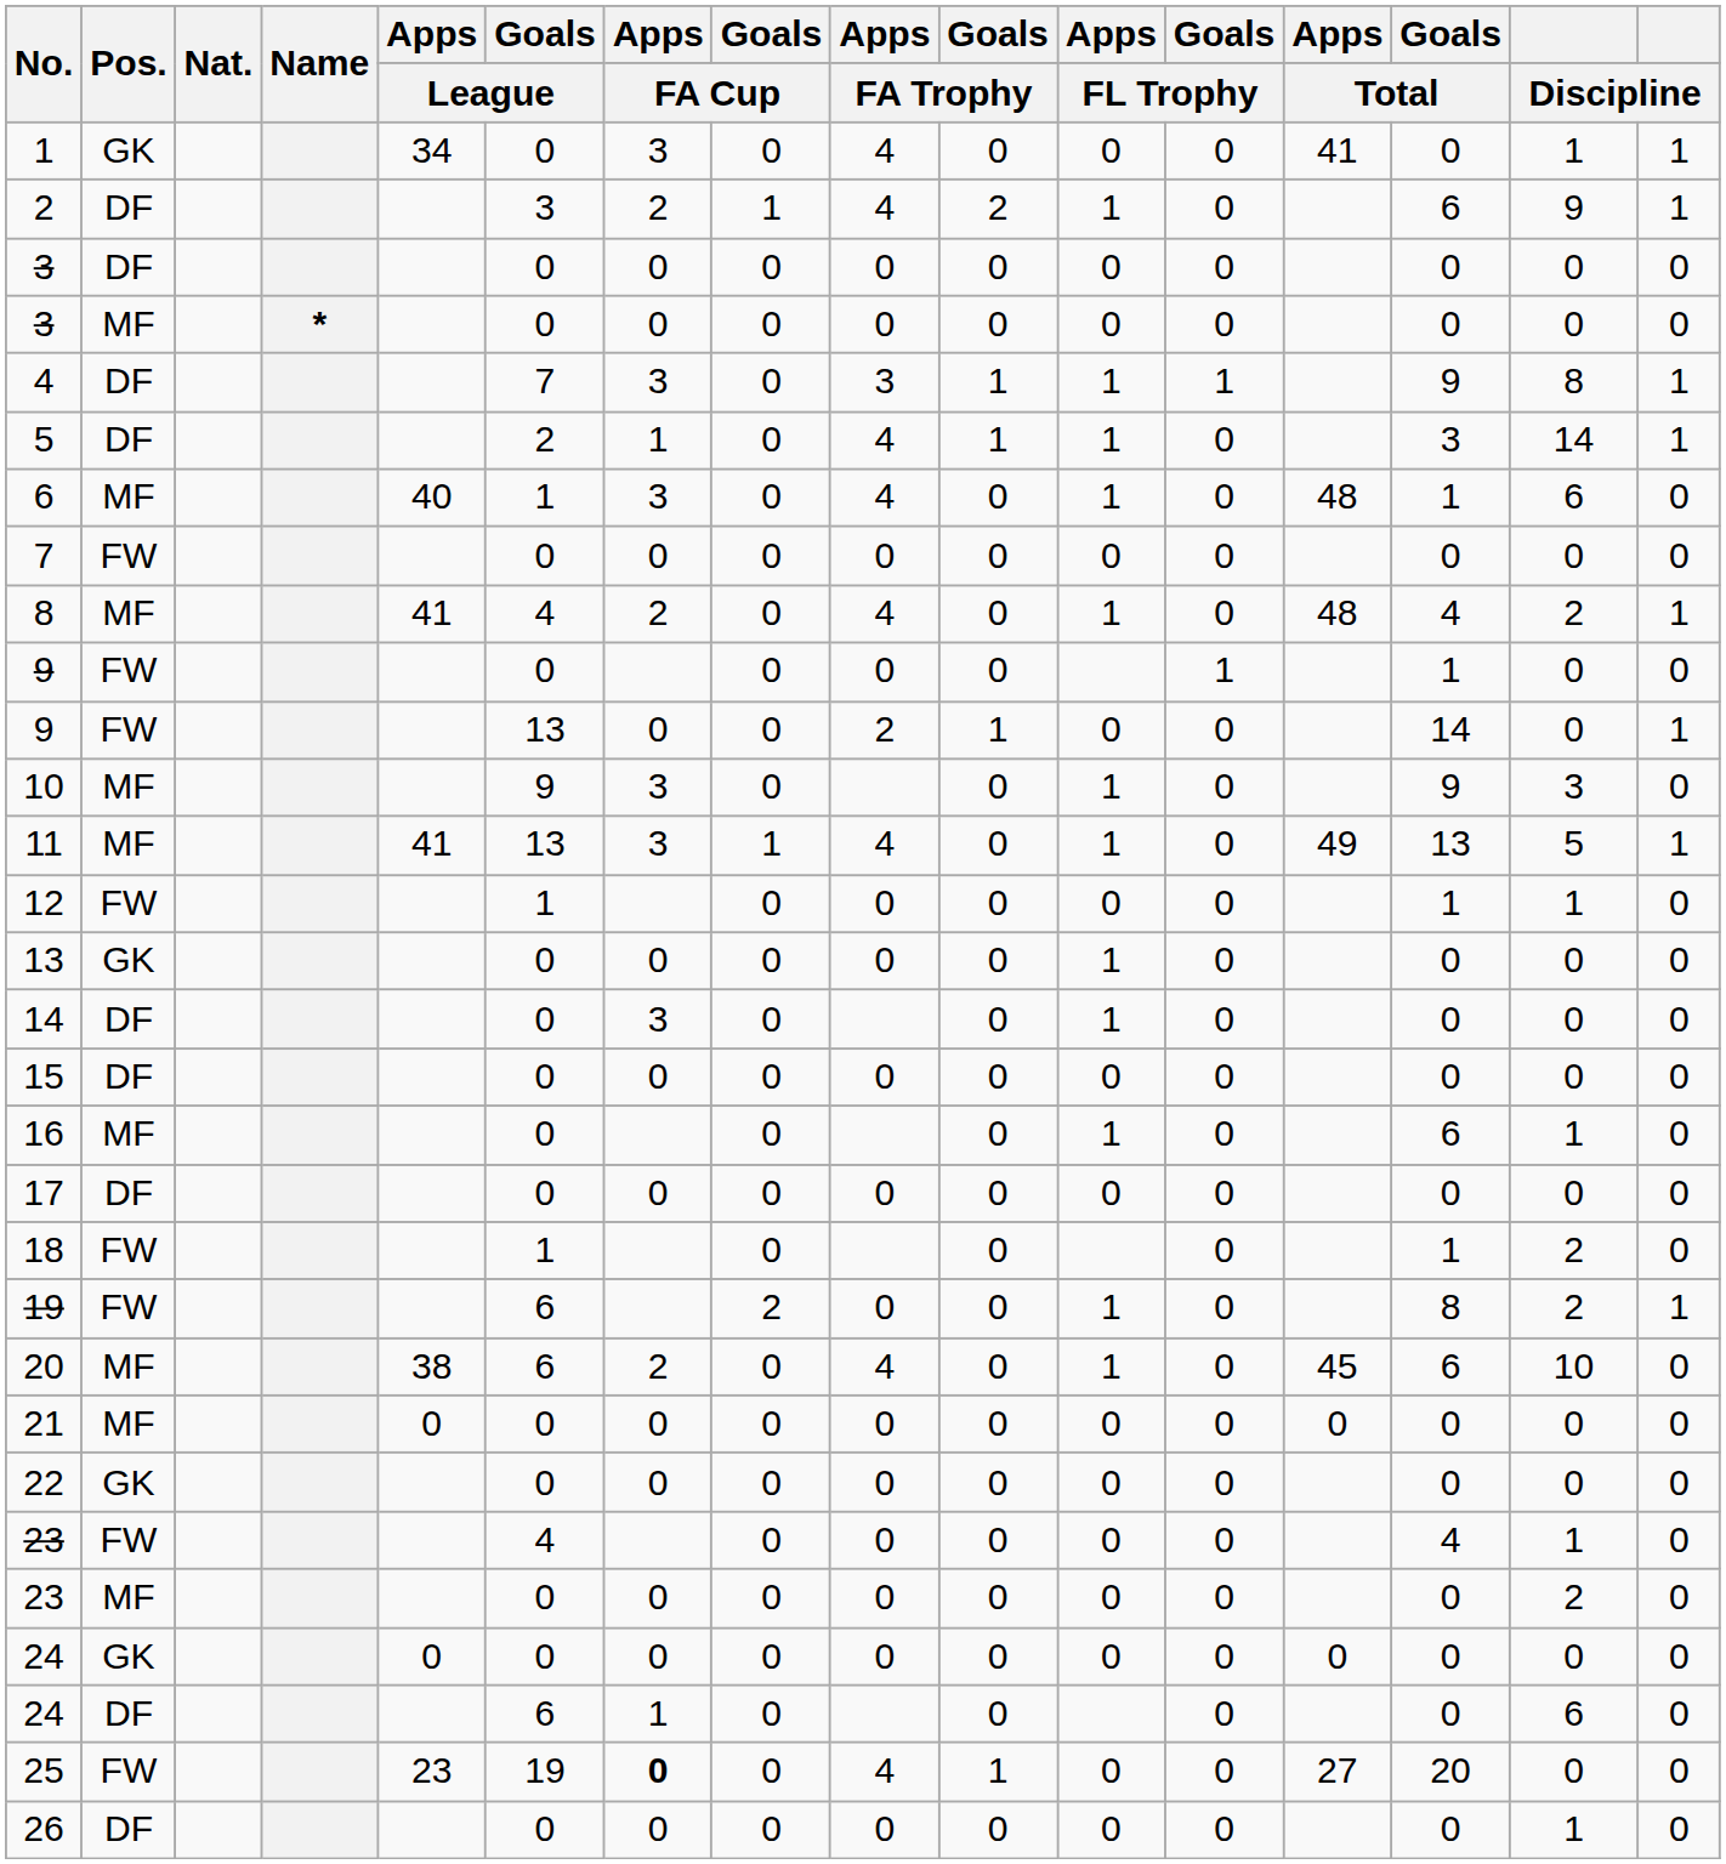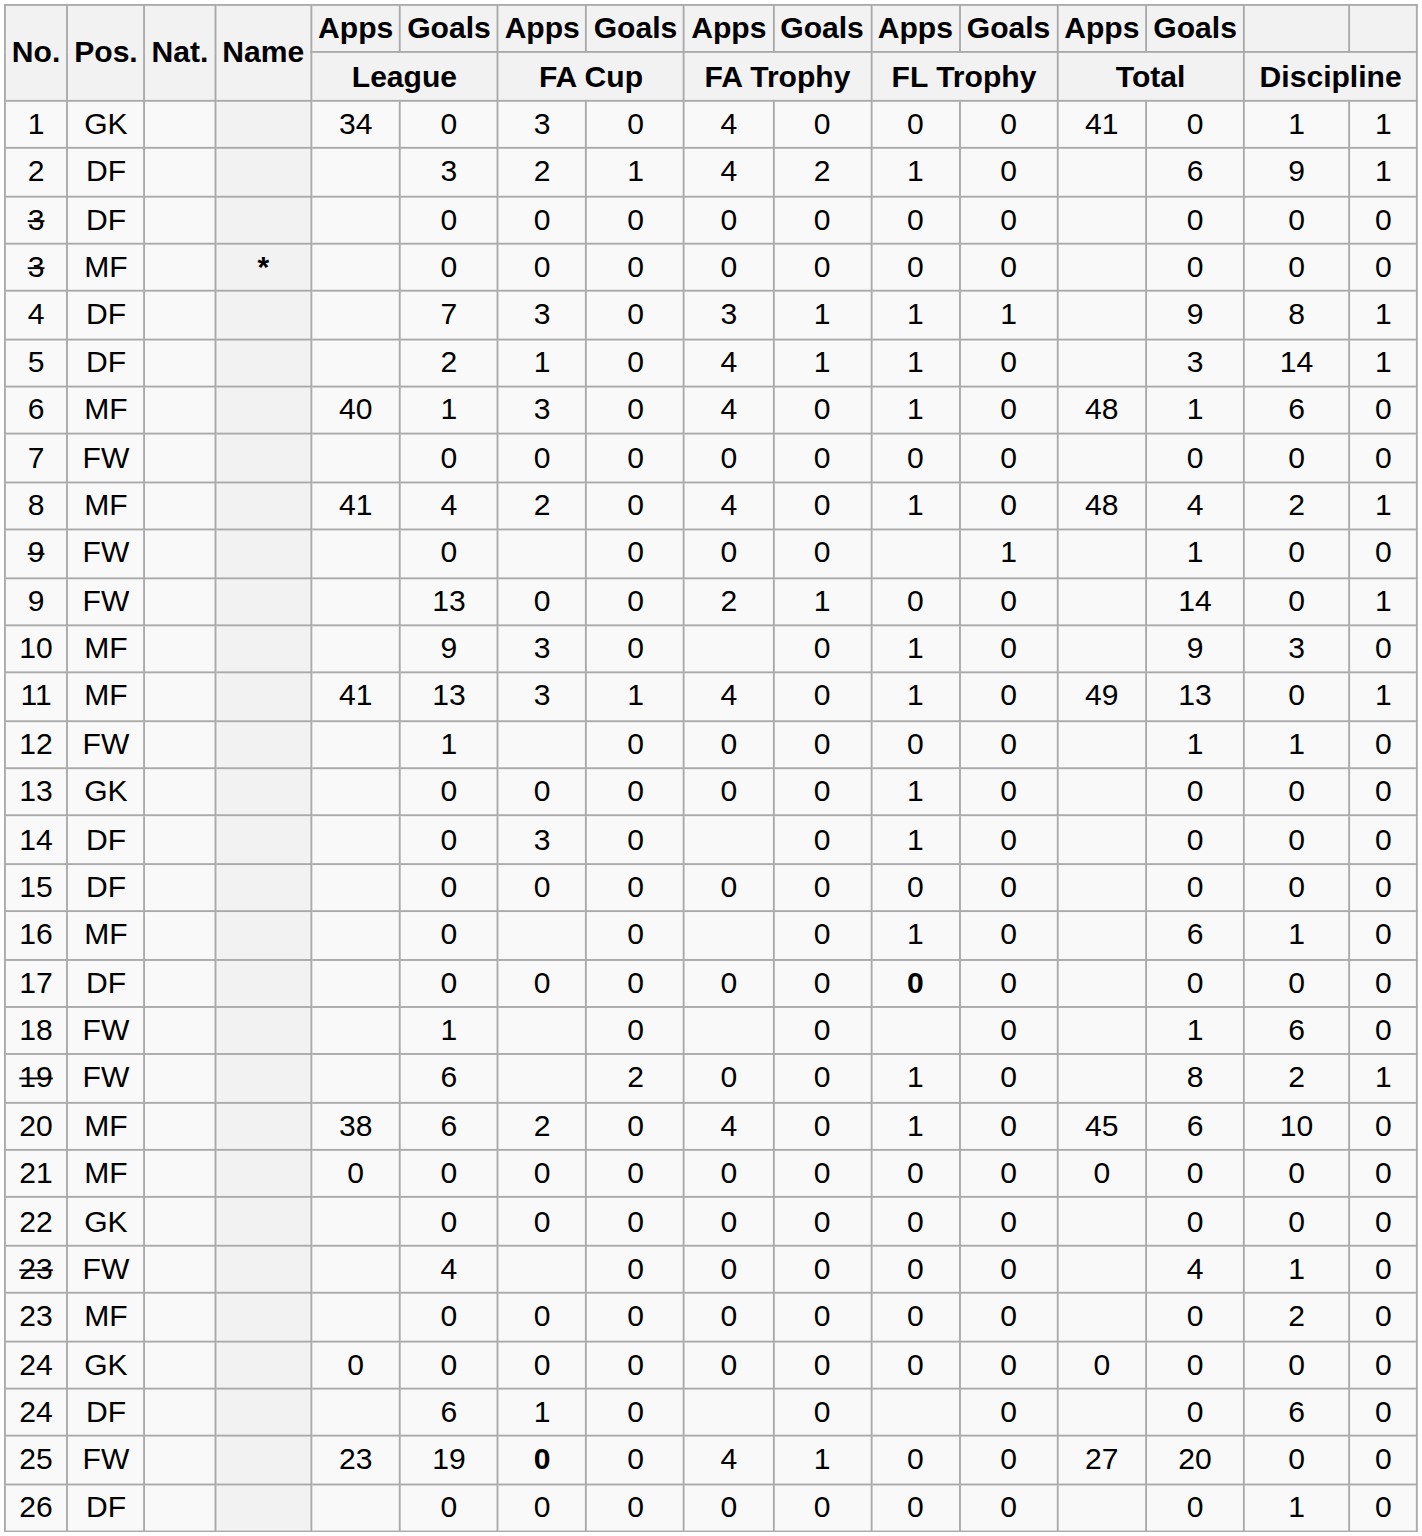11 | column 15: 5 -> 0
17 | Apps / FL Trophy: normal -> bold
18 | column 15: 2 -> 6
